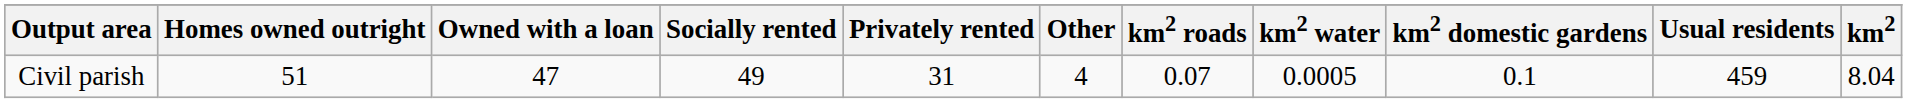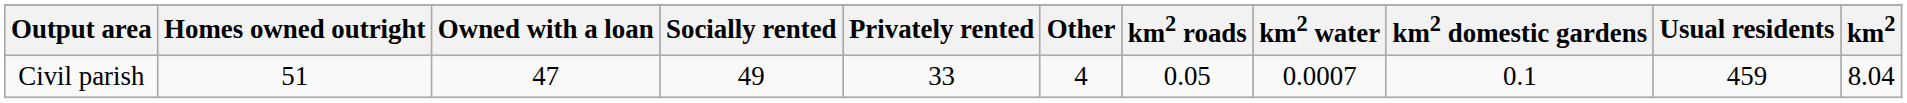Civil parish | Privately rented: 31 -> 33
Civil parish | km2 roads: 0.07 -> 0.05
Civil parish | km2 water: 0.0005 -> 0.0007
